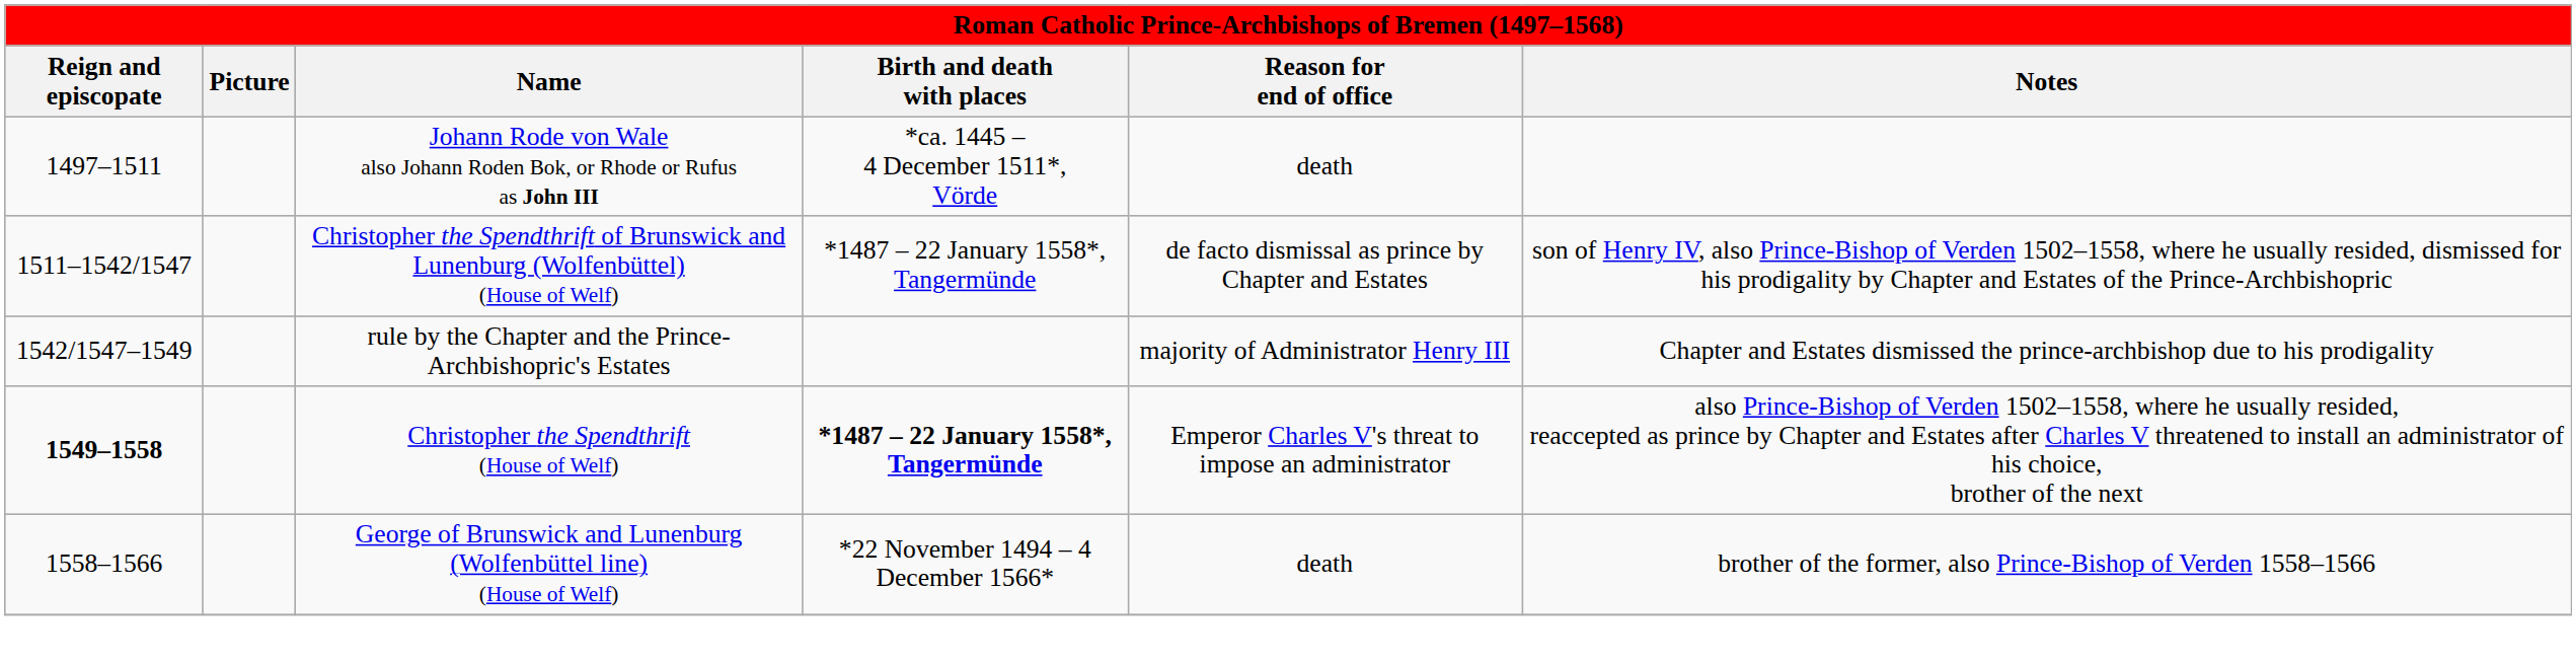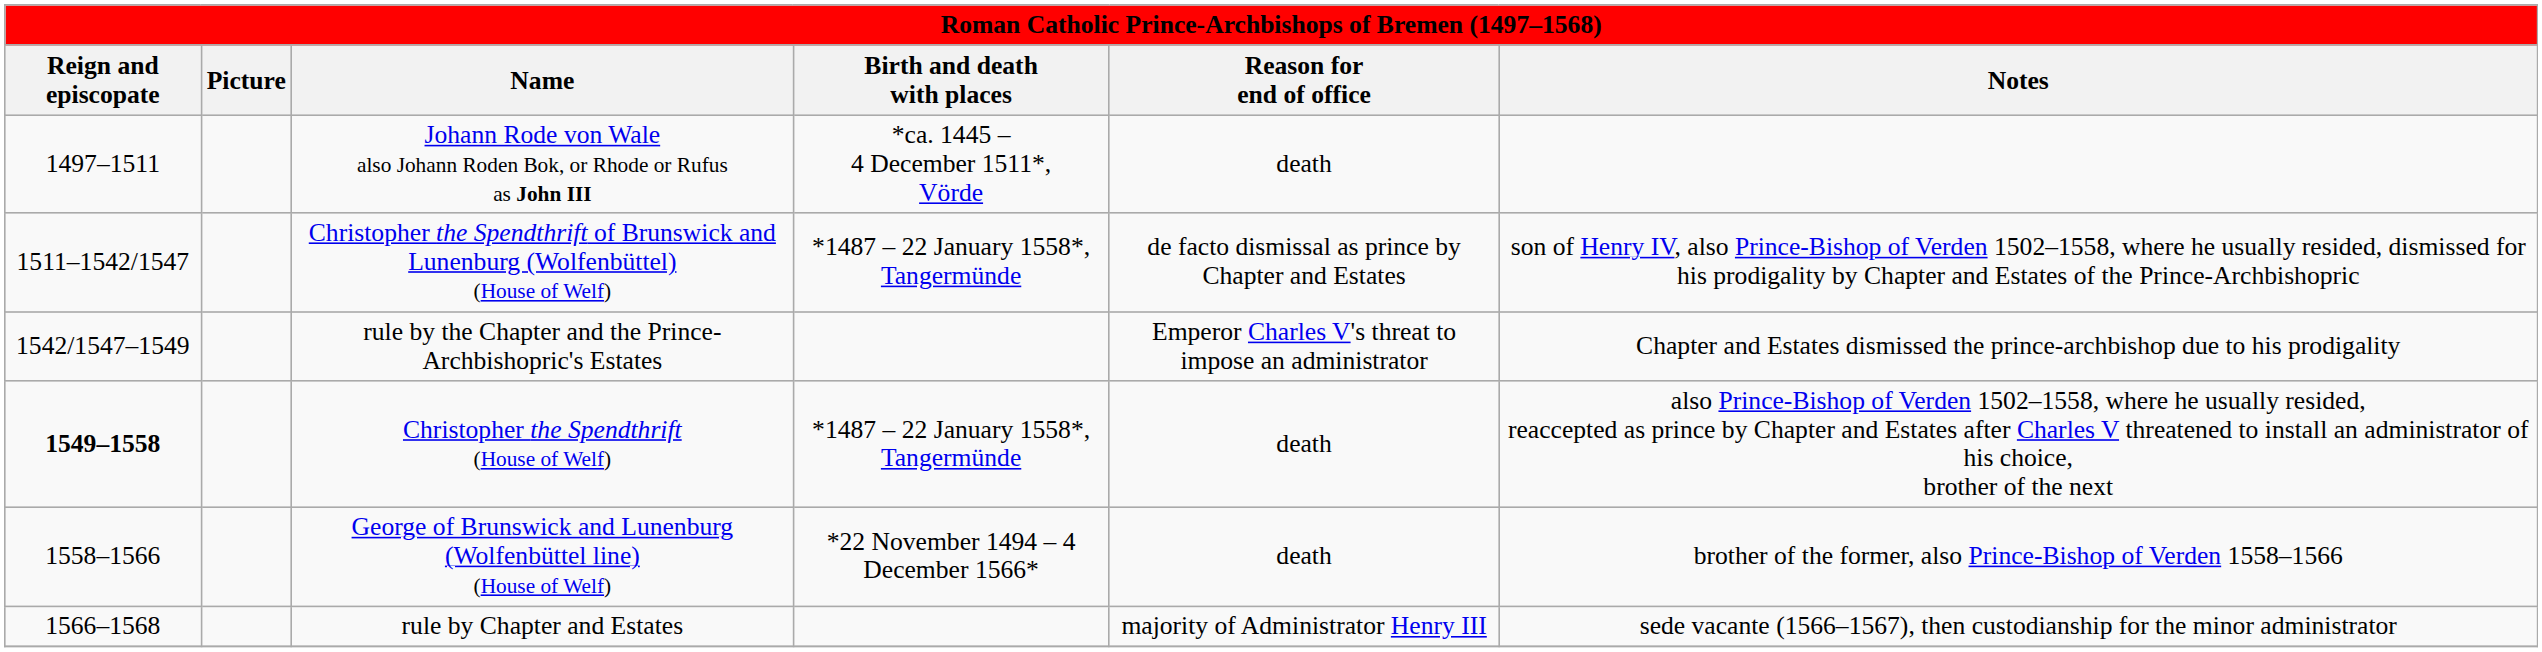rule by the Chapter and the Prince-Archbishopric's Estates | Reason for end of office: majority of Administrator Henry III -> Emperor Charles V's threat to impose an administrator
Christopher the Spendthrift (House of Welf) | Birth and death with places: bold -> normal
Christopher the Spendthrift (House of Welf) | Reason for end of office: Emperor Charles V's threat to impose an administrator -> death
+ row: 1566–1568 | rule by Chapter and Estates | majority of Administrator Henry III | sede vacante (1566–1567), then custodianship for the minor administrator
